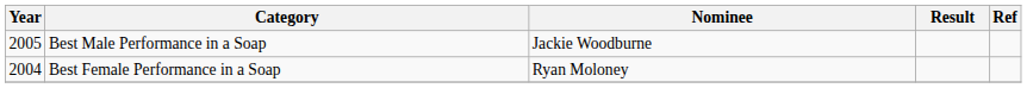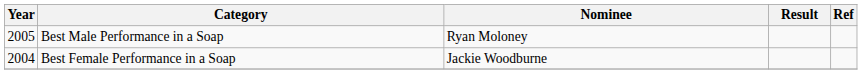Best Male Performance in a Soap | Nominee: Jackie Woodburne -> Ryan Moloney
Best Female Performance in a Soap | Nominee: Ryan Moloney -> Jackie Woodburne
